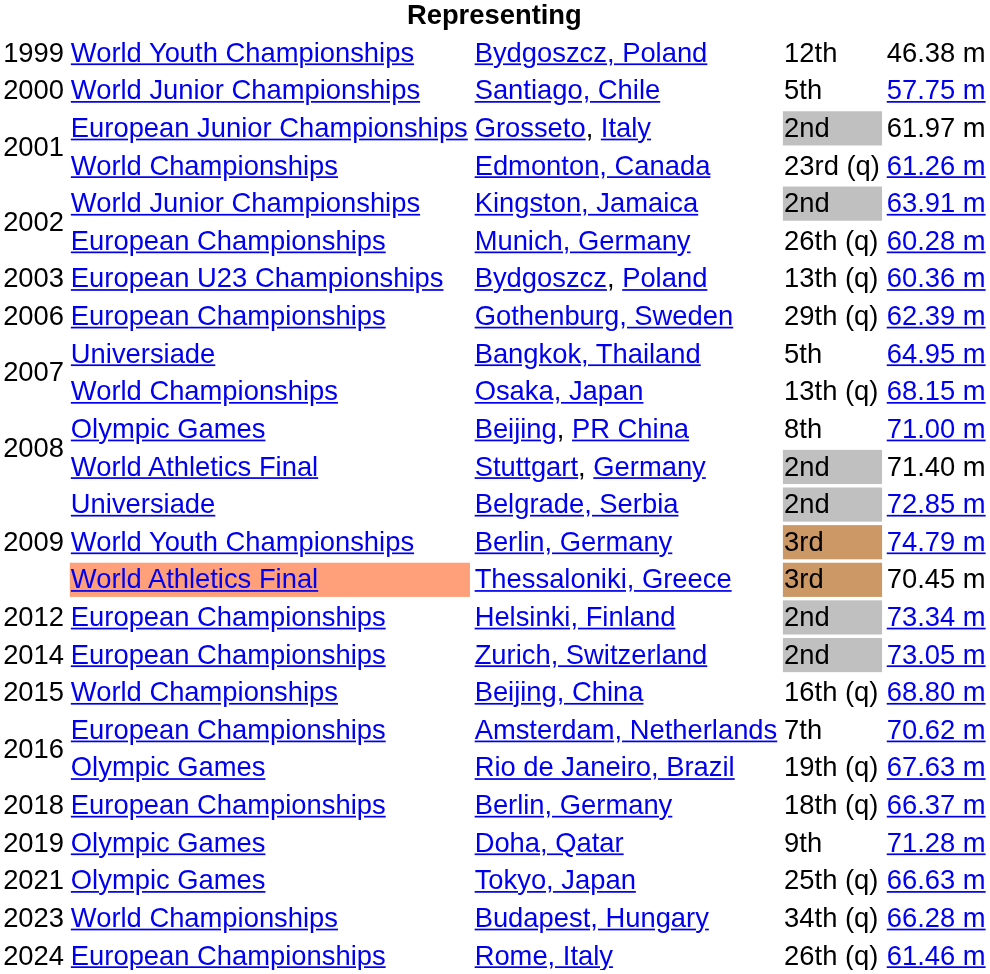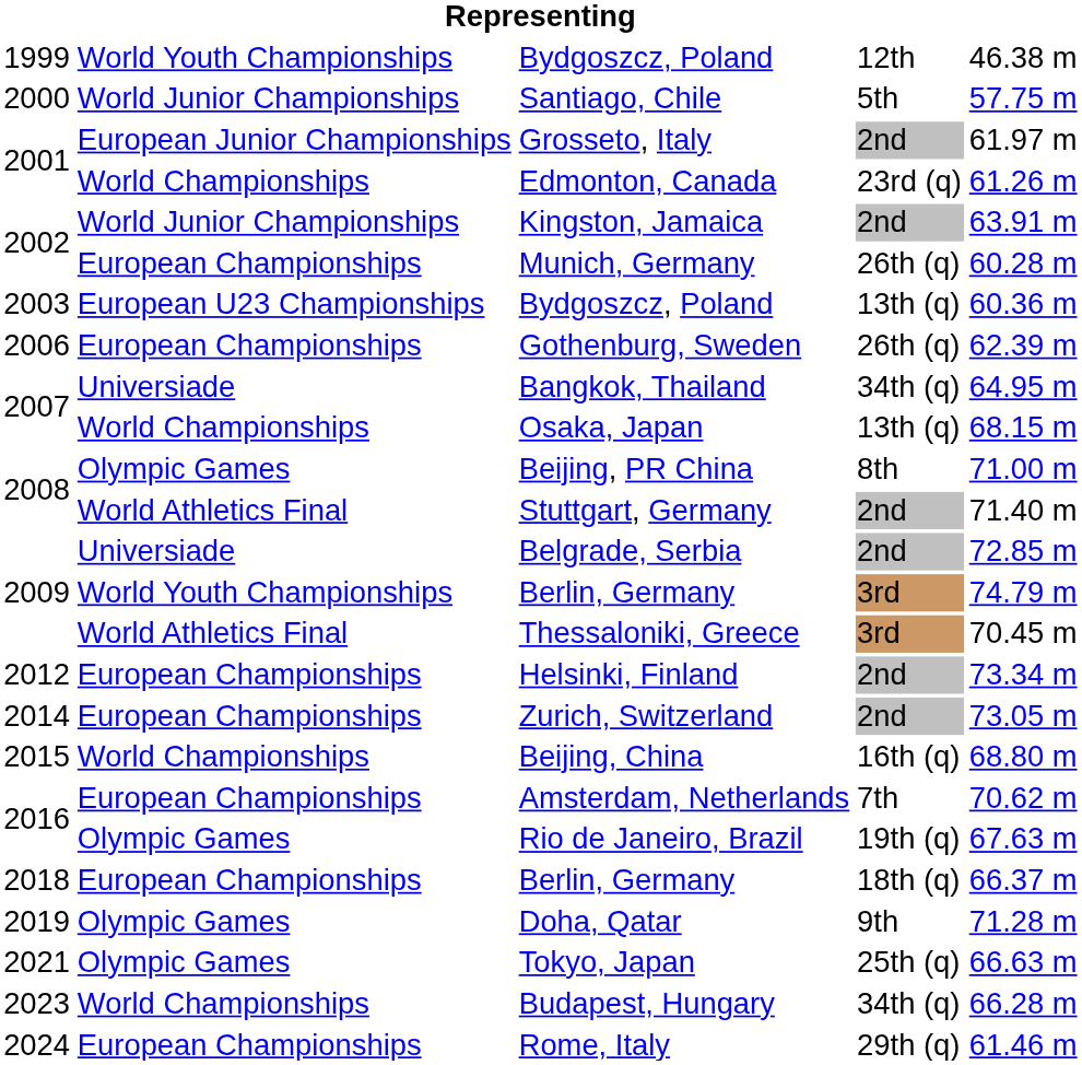Gothenburg, Sweden | column 4: 29th (q) -> 26th (q)
Bangkok, Thailand | column 4: 5th -> 34th (q)
Thessaloniki, Greece | column 2: lightsalmon background -> no background
Rome, Italy | column 4: 26th (q) -> 29th (q)
